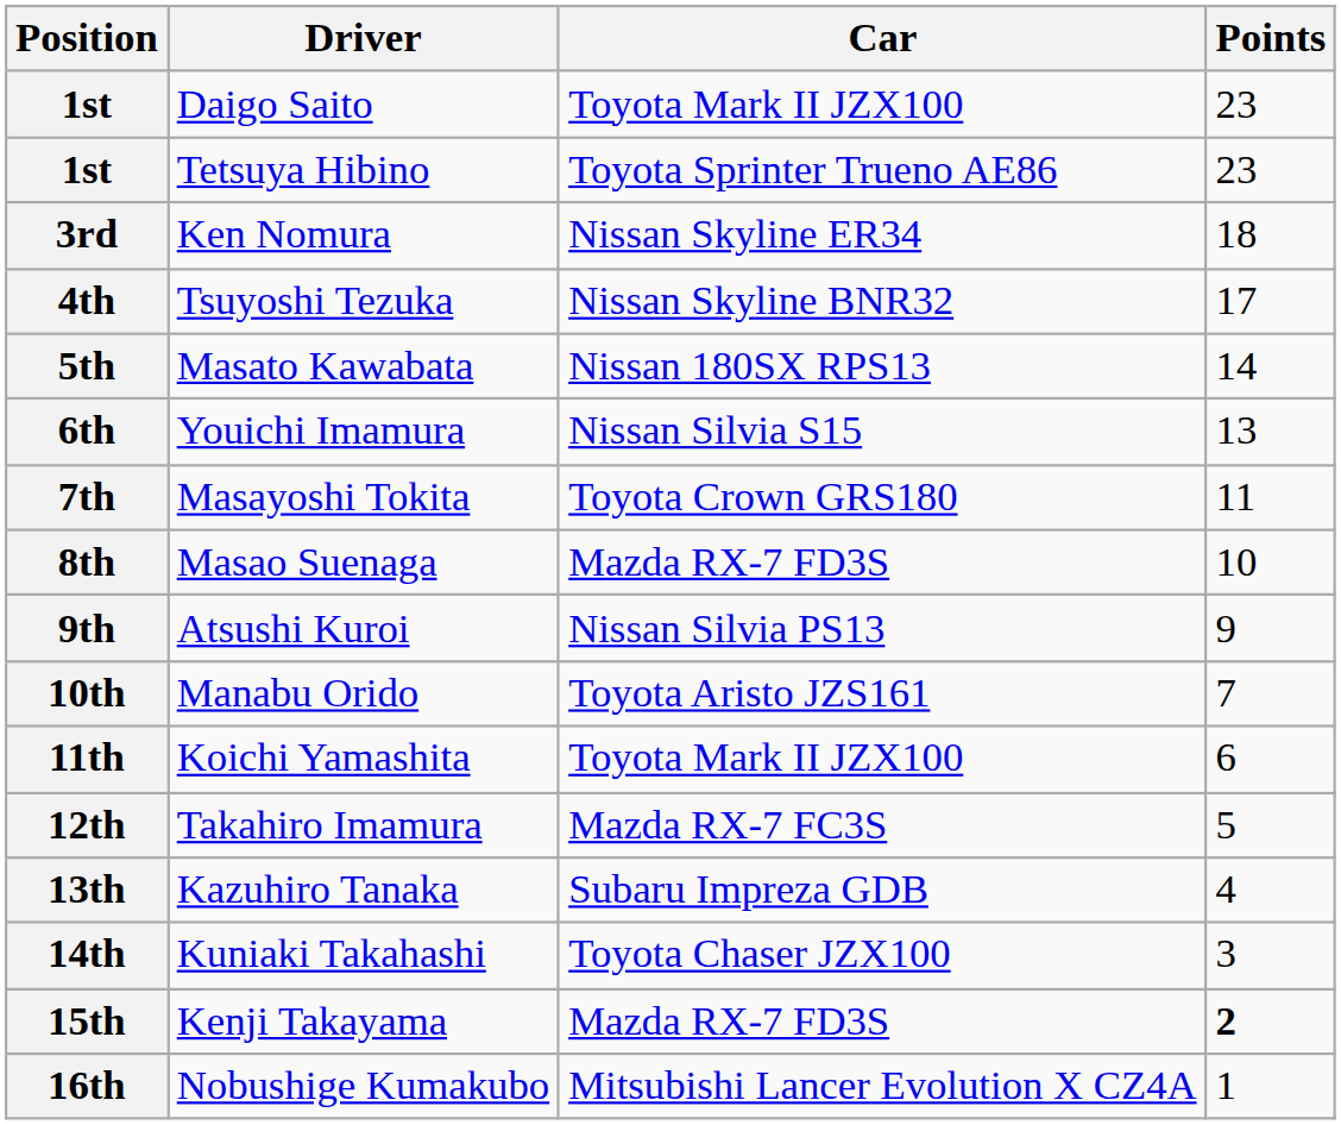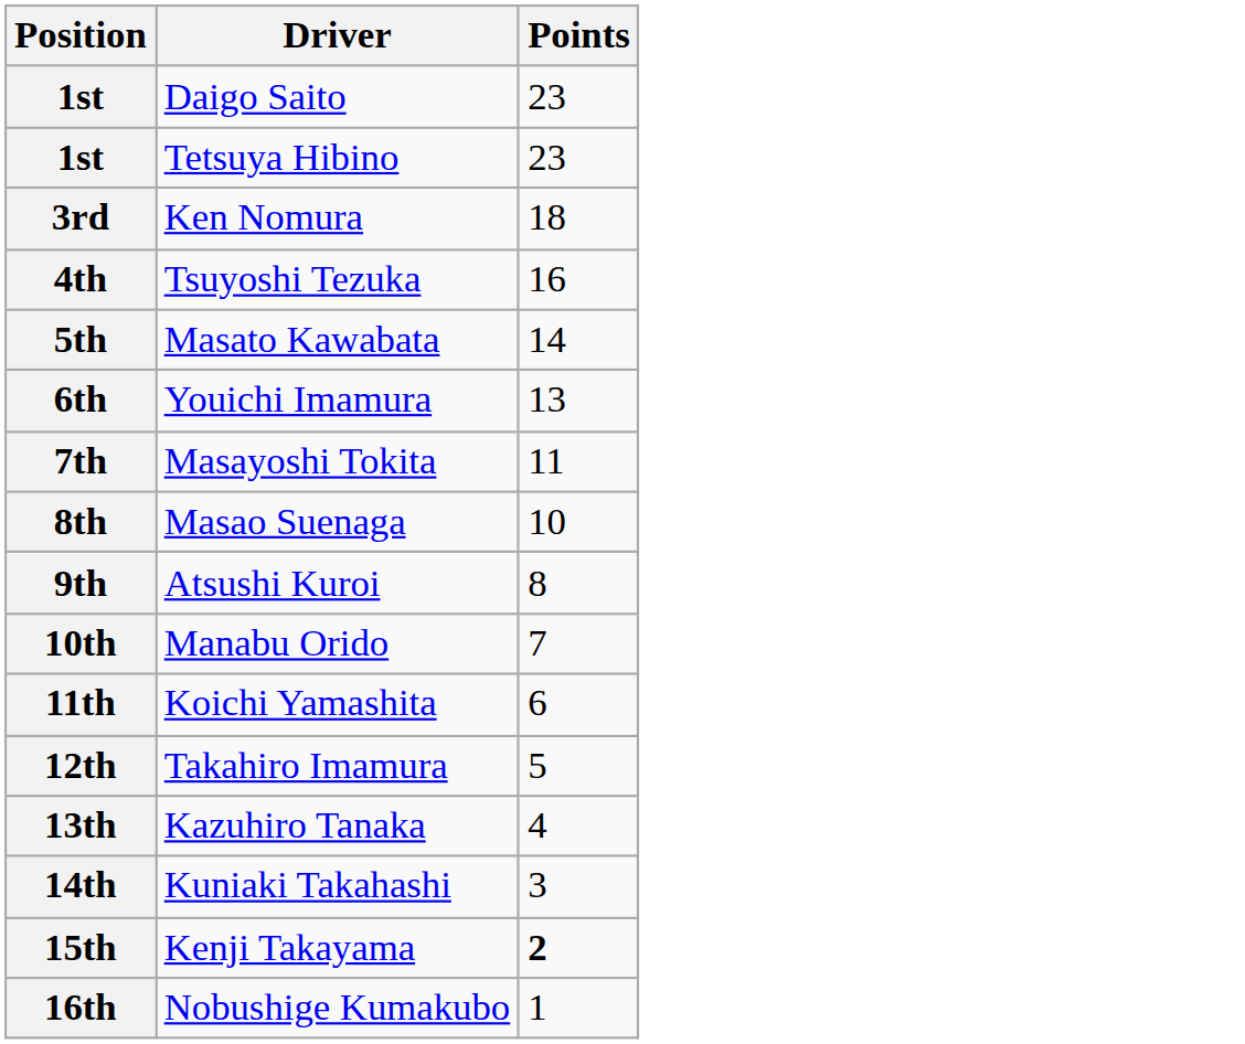- column: Car | Toyota Mark II JZX100 | Toyota Sprinter Trueno AE86 | Nissan Skyline ER34 | Nissan Skyline BNR32 | Nissan 180SX RPS13 | Nissan Silvia S15 | Toyota Crown GRS180 | Mazda RX-7 FD3S | Nissan Silvia PS13 | Toyota Aristo JZS161 | Toyota Mark II JZX100 | Mazda RX-7 FC3S | Subaru Impreza GDB | Toyota Chaser JZX100 | Mazda RX-7 FD3S | Mitsubishi Lancer Evolution X CZ4A
4th | Points: 17 -> 16
9th | Points: 9 -> 8
